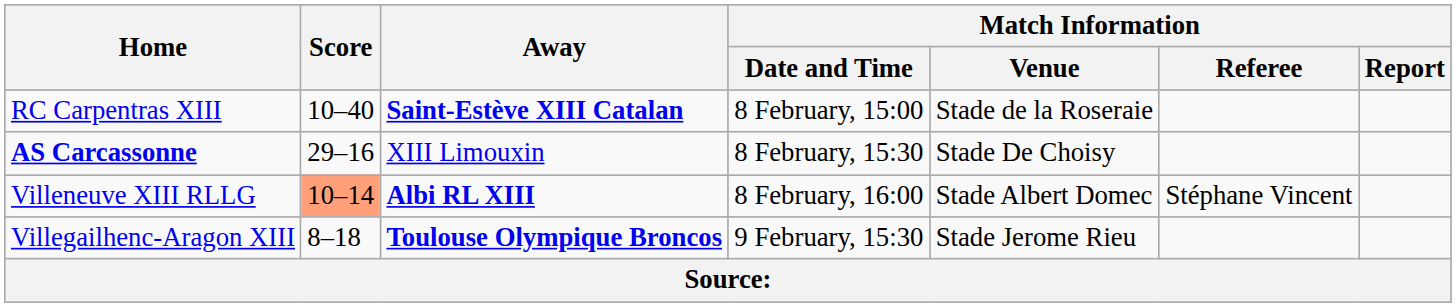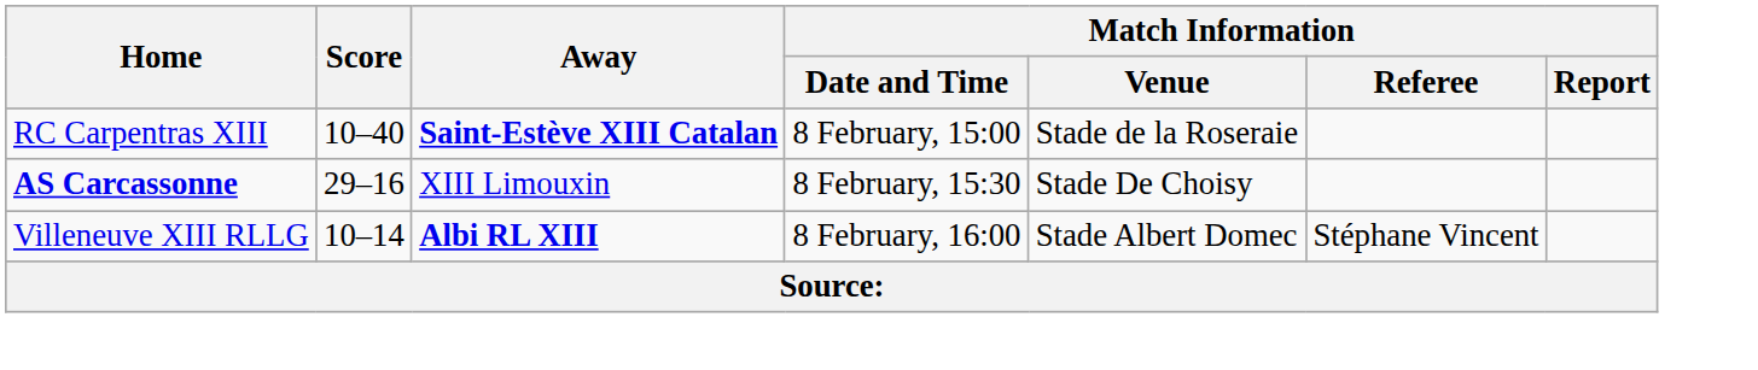Villeneuve XIII RLLG | Score: lightsalmon background -> no background
- row: Villegailhenc-Aragon XIII | 8–18 | Toulouse Olympique Broncos | 9 February, 15:30 | Stade Jerome Rieu
